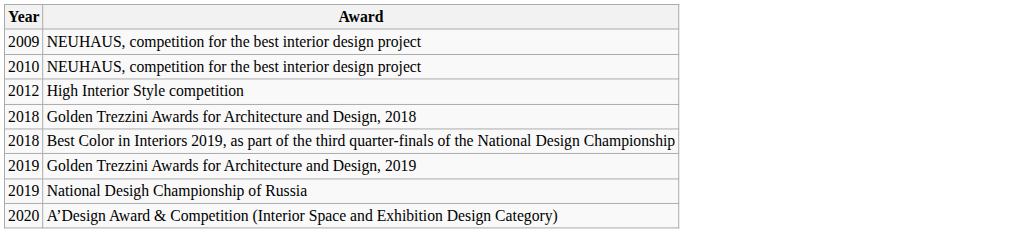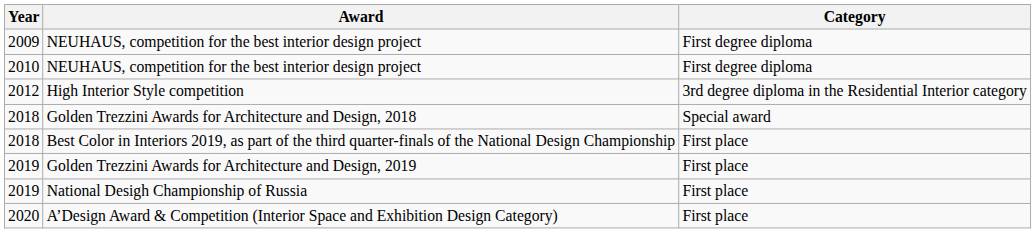+ column: Category | First degree diploma | First degree diploma | 3rd degree diploma in the Residential Interior category | Special award | First place | First place | First place | First place
